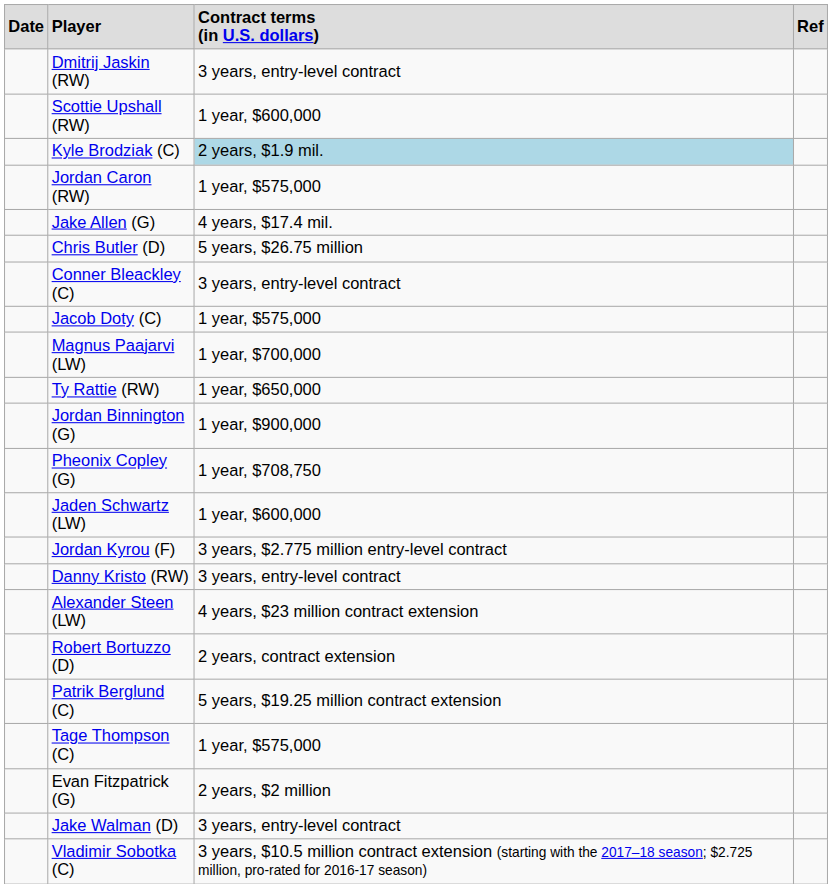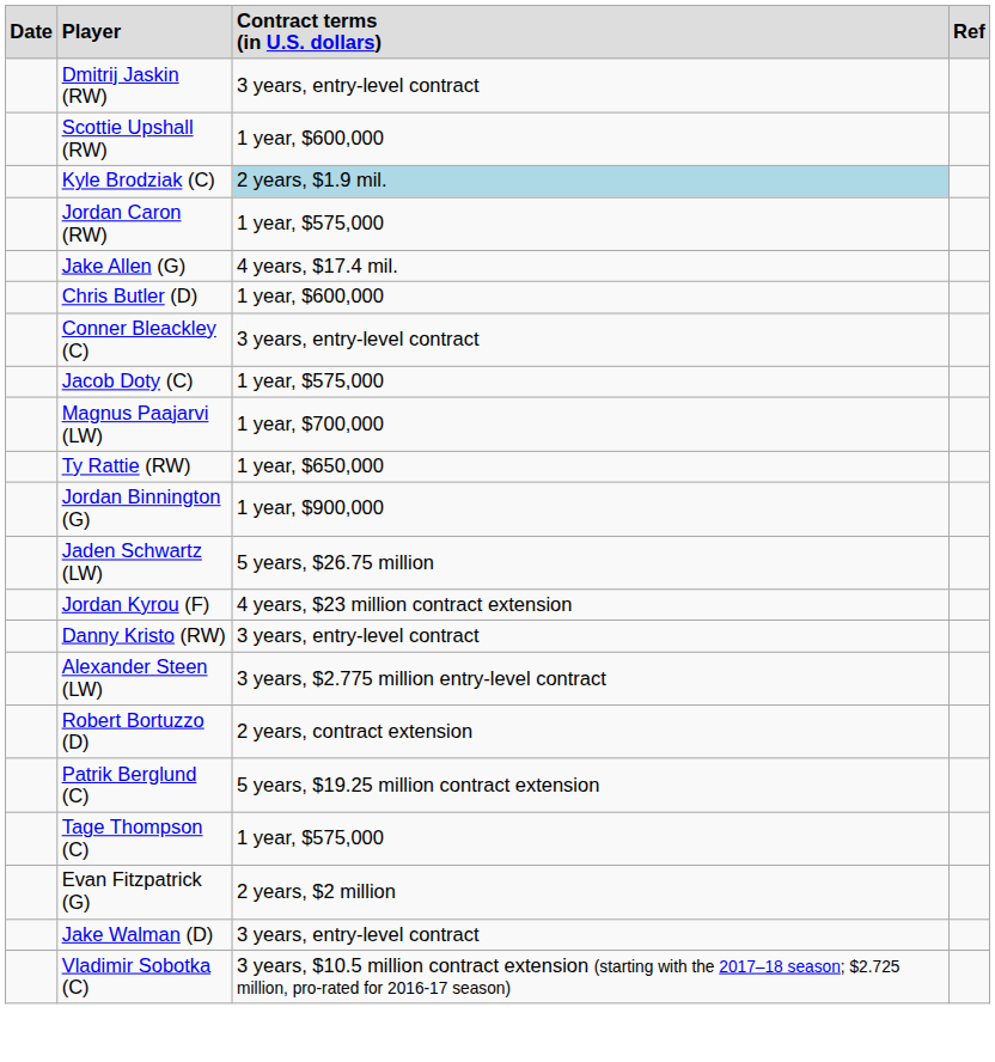Chris Butler (D) | column 3: 5 years, $26.75 million -> 1 year, $600,000
- row: Pheonix Copley (G) | 1 year, $708,750
Jaden Schwartz (LW) | column 3: 1 year, $600,000 -> 5 years, $26.75 million
Jordan Kyrou (F) | column 3: 3 years, $2.775 million entry-level contract -> 4 years, $23 million contract extension
Alexander Steen (LW) | column 3: 4 years, $23 million contract extension -> 3 years, $2.775 million entry-level contract
